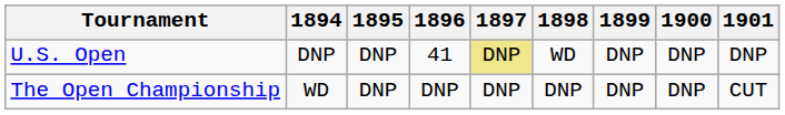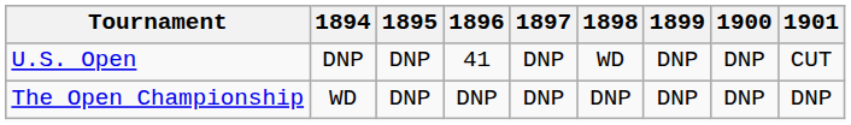U.S. Open | 1897: khaki background -> no background
U.S. Open | 1901: DNP -> CUT
The Open Championship | 1901: CUT -> DNP
